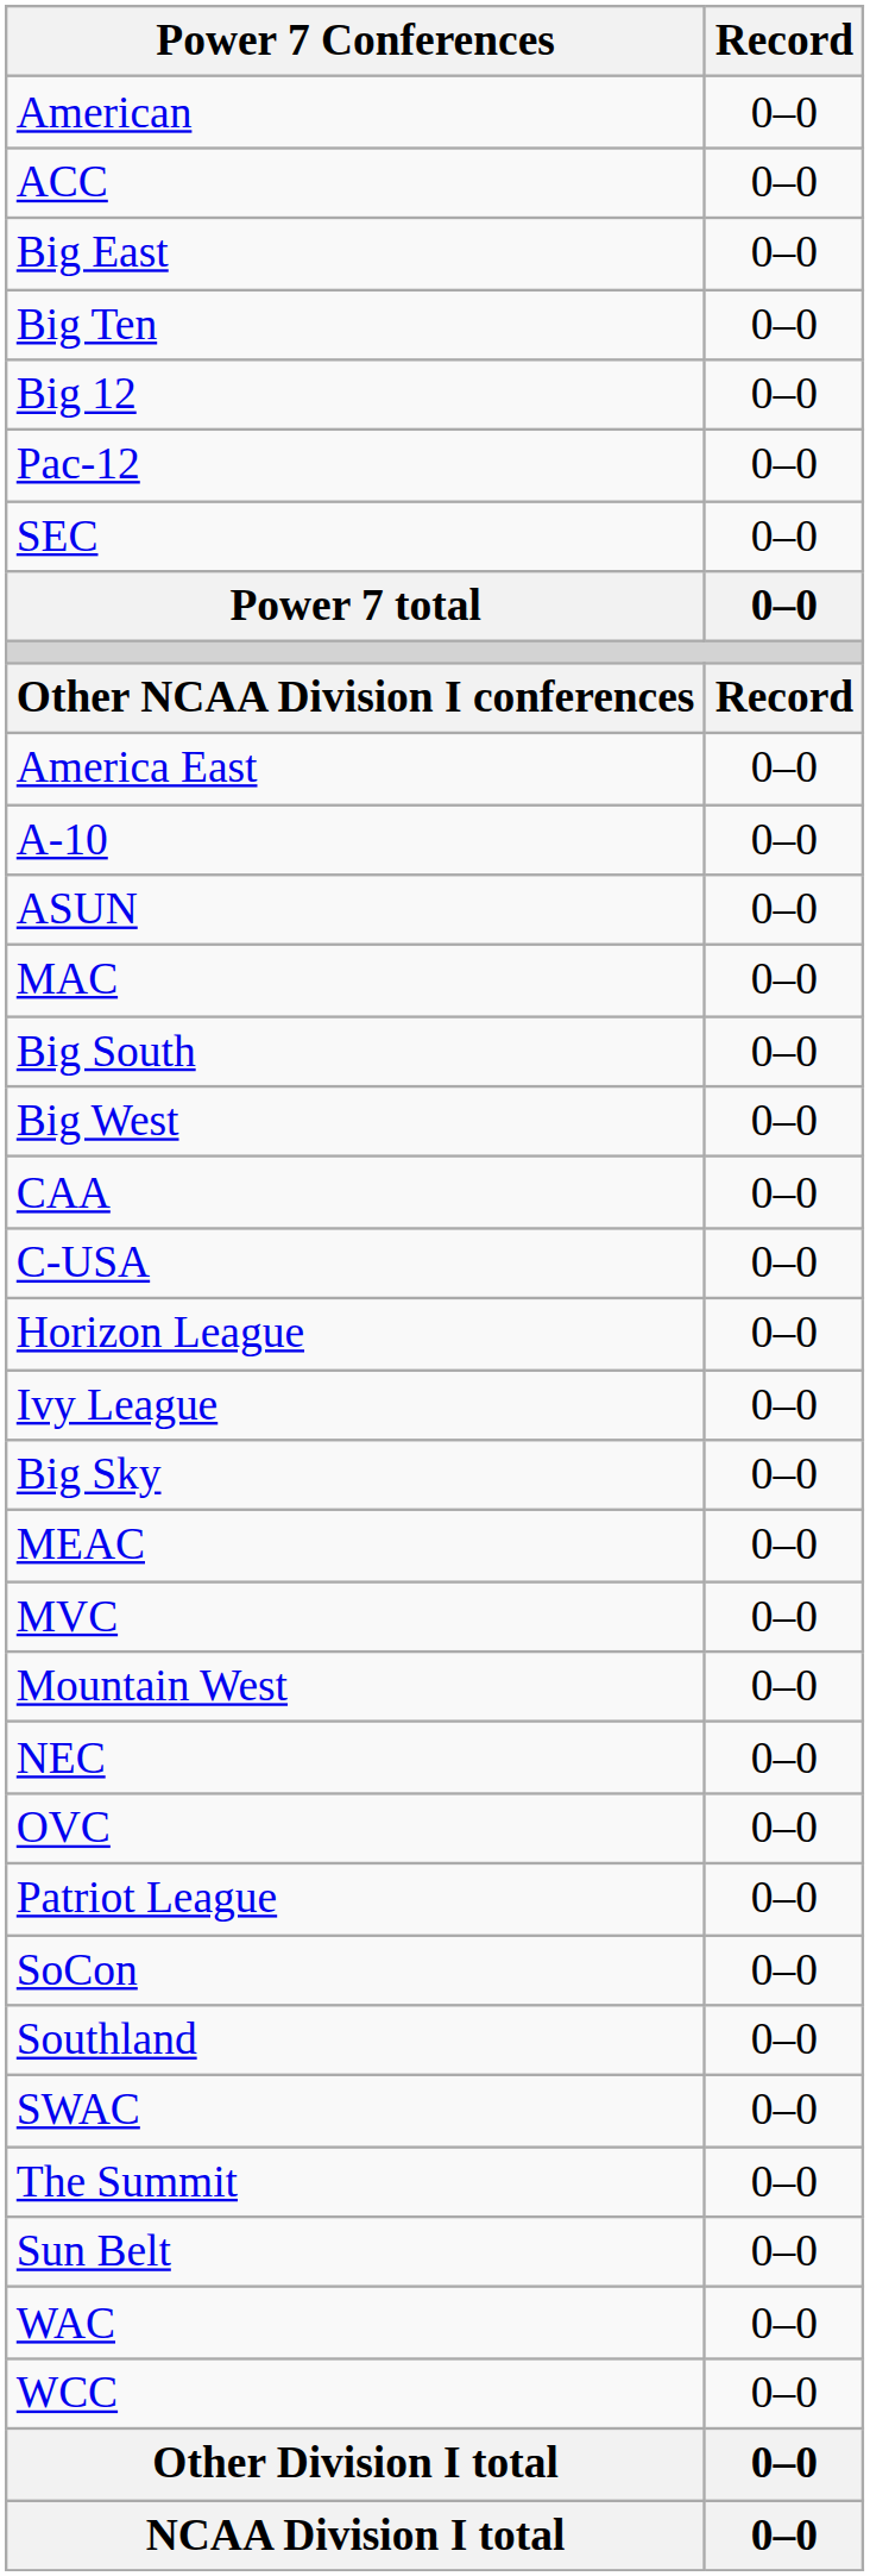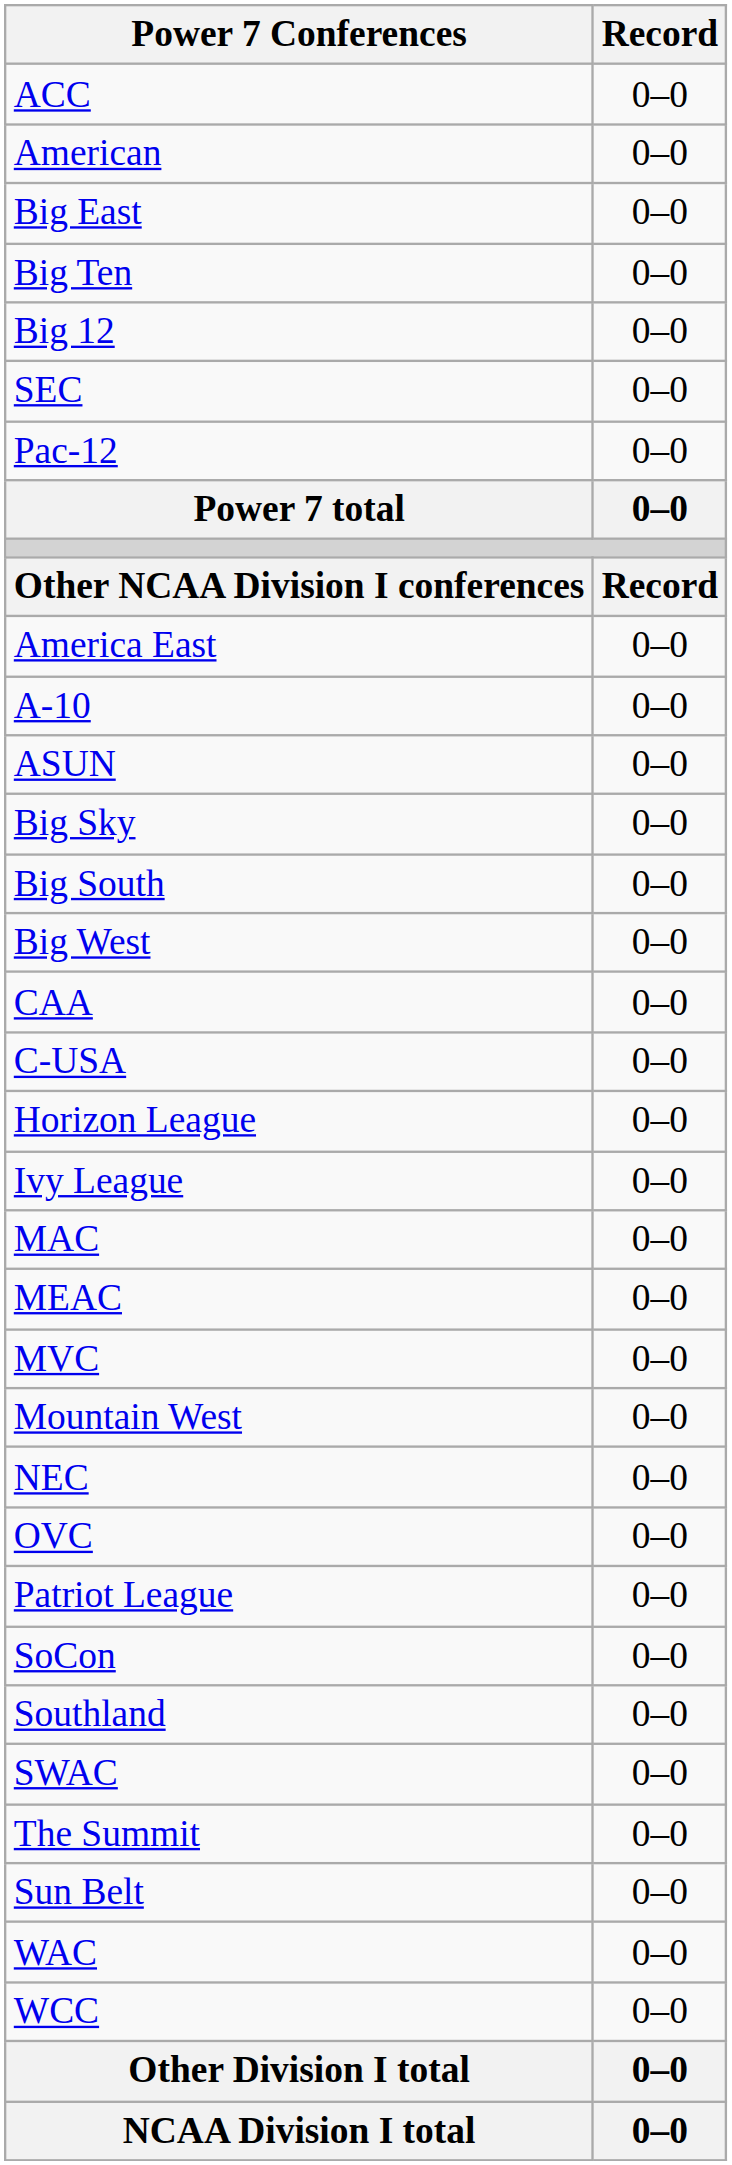rows swapped: American <-> ACC
rows swapped: Pac-12 <-> SEC
rows swapped: Big Sky <-> MAC
